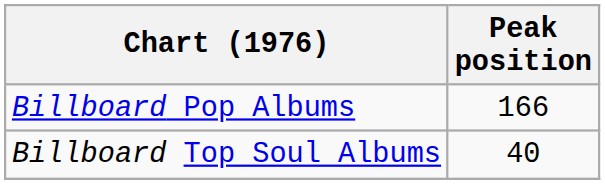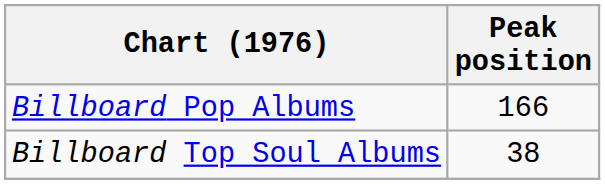Billboard Top Soul Albums | Peak position: 40 -> 38
